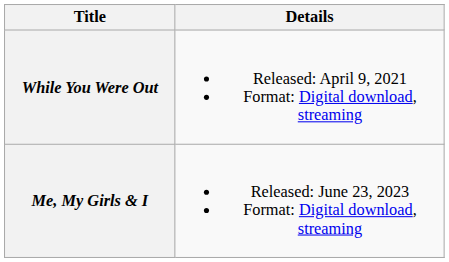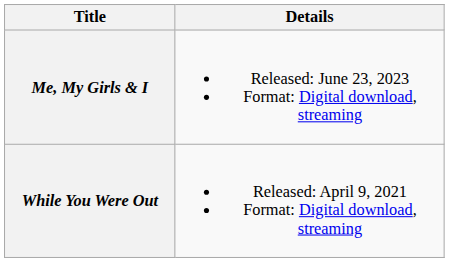rows swapped: While You Were Out <-> Me, My Girls & I
